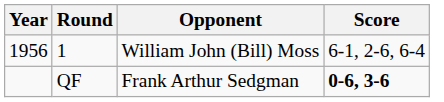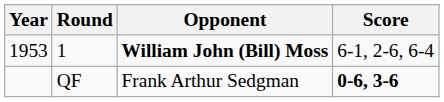1 | Year: 1956 -> 1953
1 | Opponent: normal -> bold
